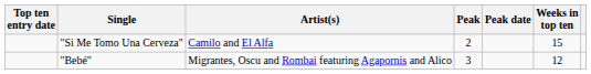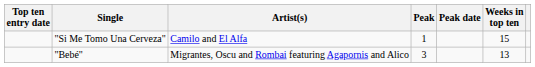"Si Me Tomo Una Cerveza" | Peak: 2 -> 1
"Bebé" | Weeks in top ten: 12 -> 13
